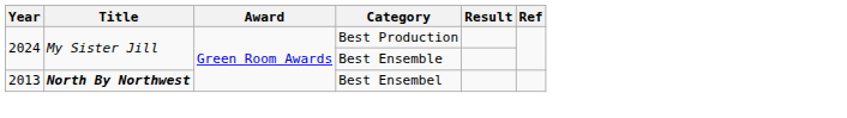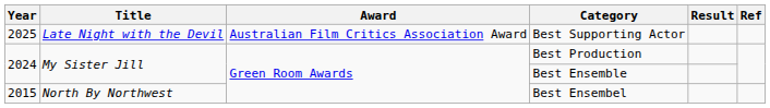+ row: 2025 | Late Night with the Devil | Australian Film Critics Association Award | Best Supporting Actor
Best Ensembel | Year: 2013 -> 2015
Best Ensembel | Title: bold -> normal
